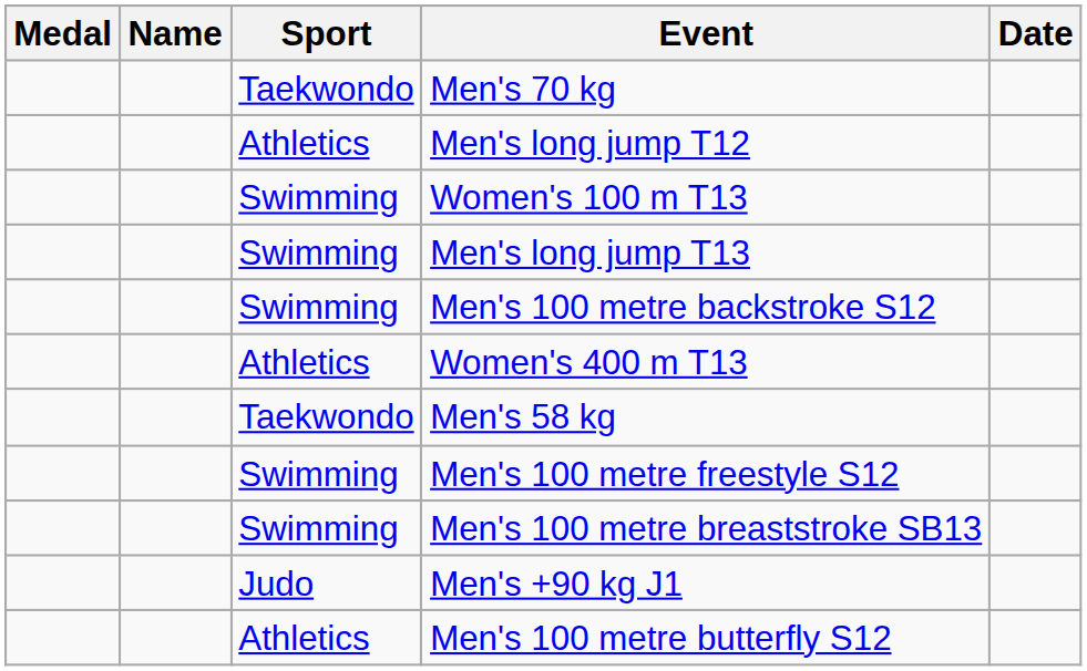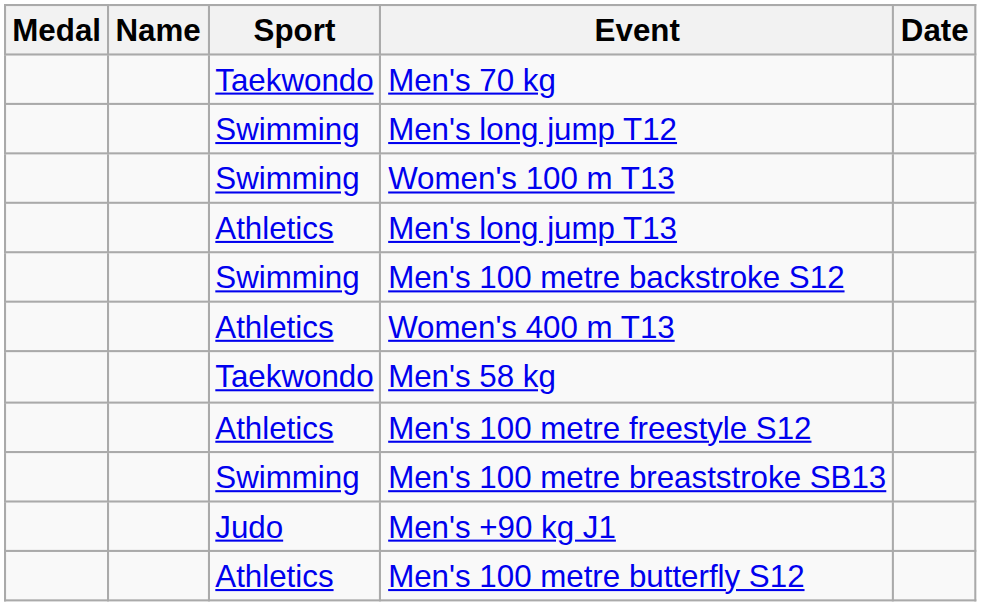Men's long jump T12 | Sport: Athletics -> Swimming
Men's long jump T13 | Sport: Swimming -> Athletics
Men's 100 metre freestyle S12 | Sport: Swimming -> Athletics
